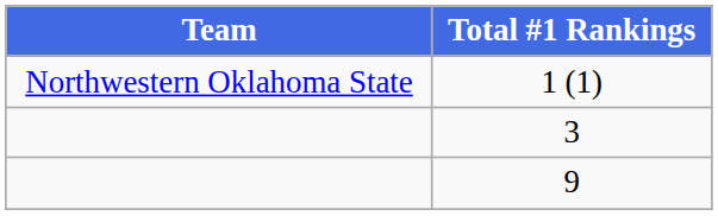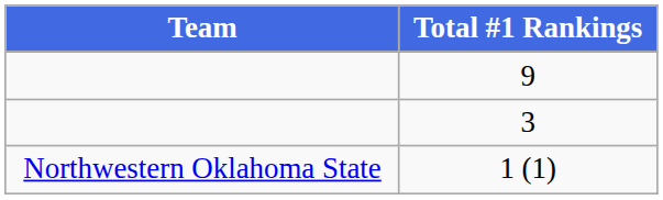rows swapped: 9 <-> 1 (1)
